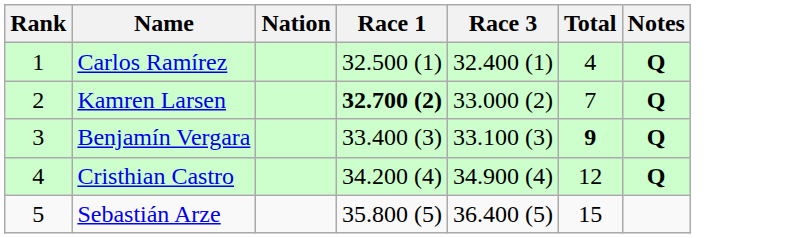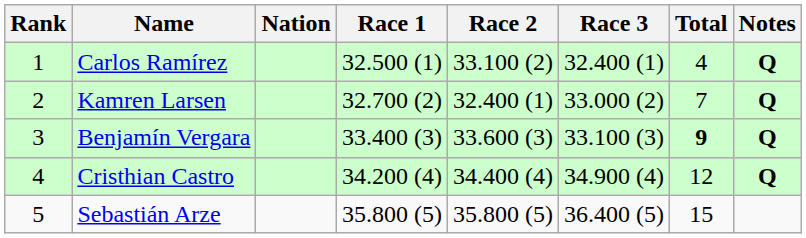+ column: Race 2 | 33.100 (2) | 32.400 (1) | 33.600 (3) | 34.400 (4) | 35.800 (5)
Kamren Larsen | Race 1: bold -> normal
